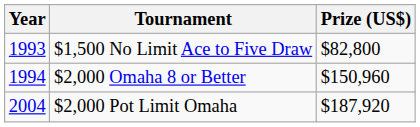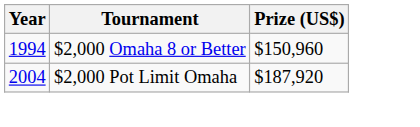- row: 1993 | $1,500 No Limit Ace to Five Draw | $82,800
